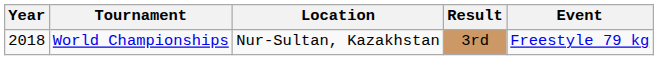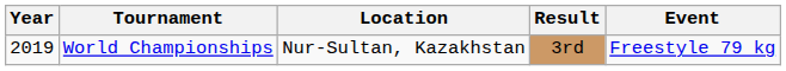World Championships | Year: 2018 -> 2019
